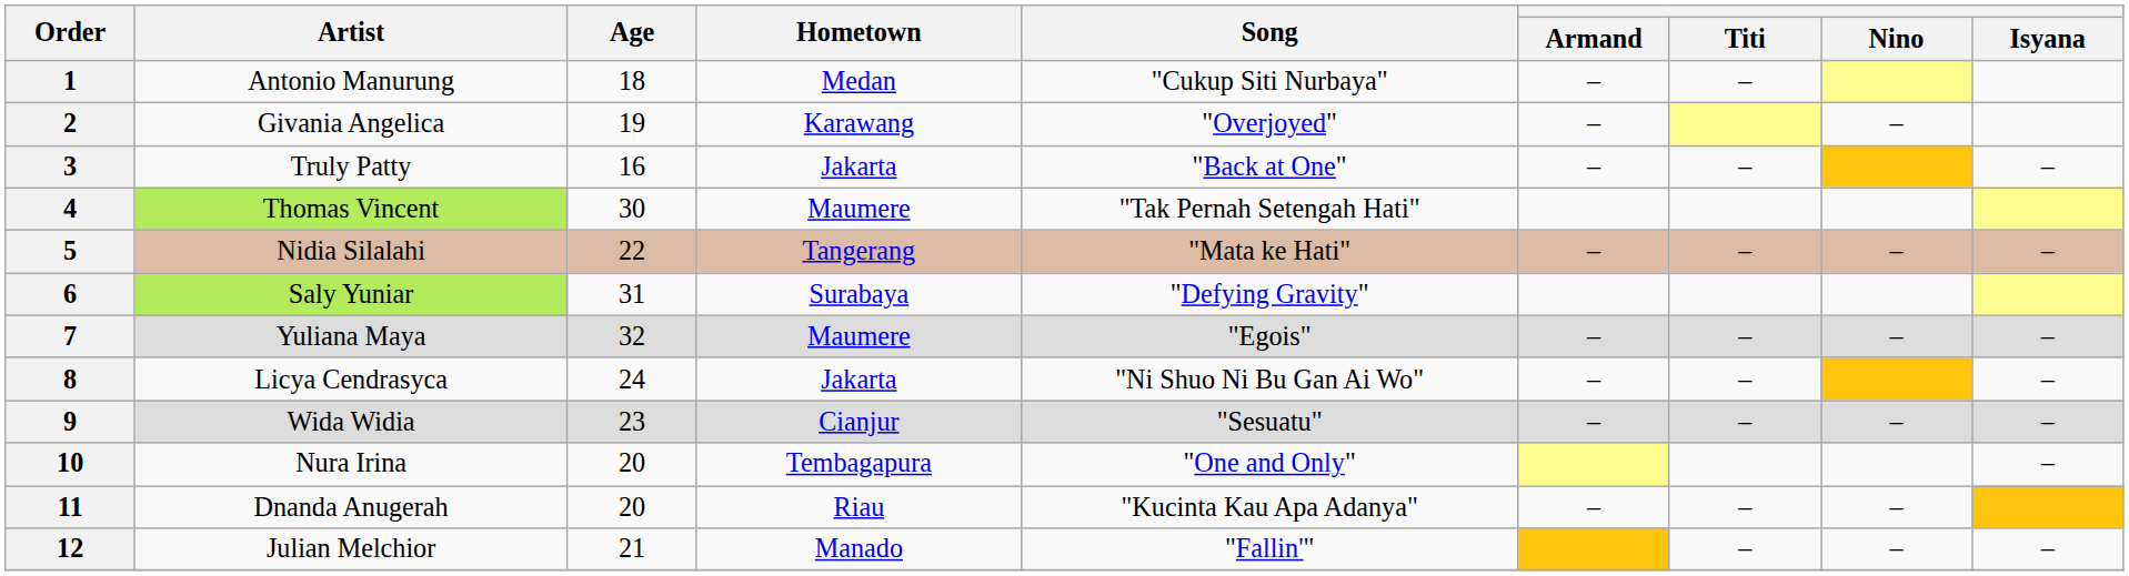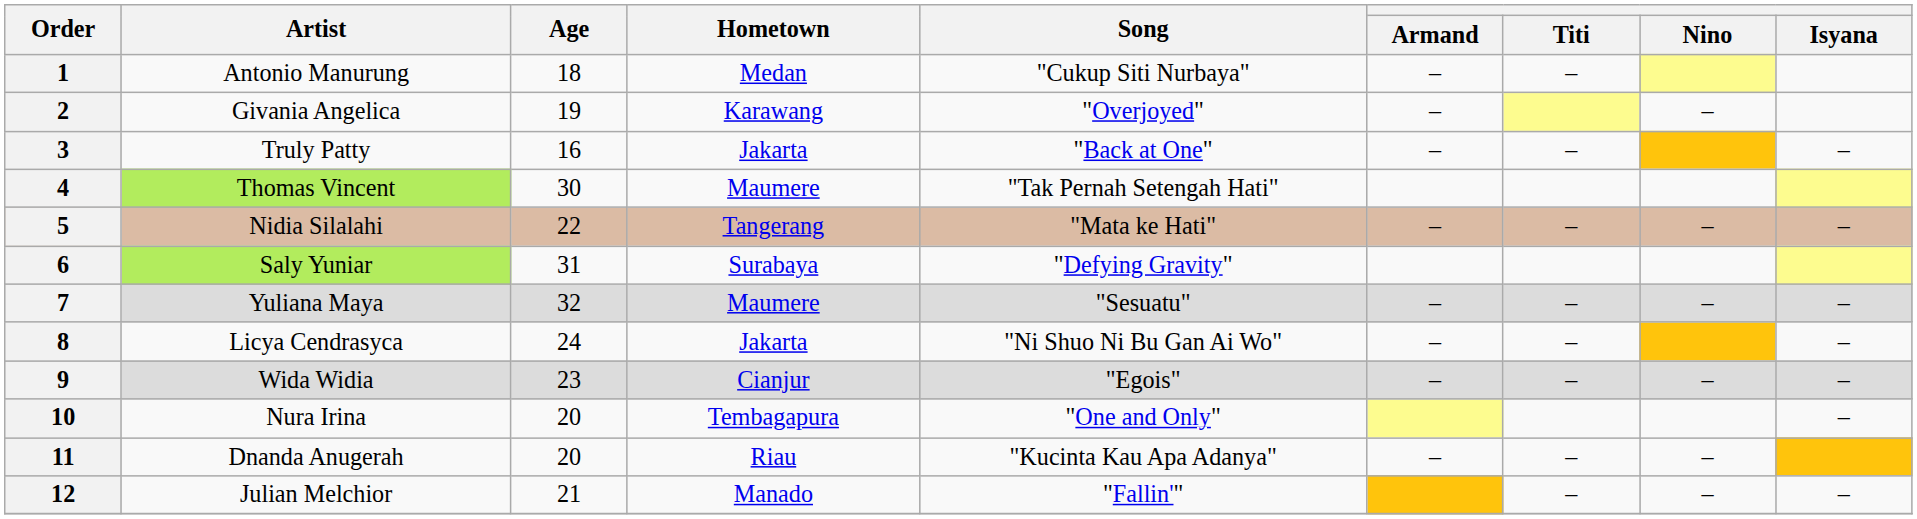7 | Song: "Egois" -> "Sesuatu"
9 | Song: "Sesuatu" -> "Egois"
